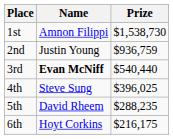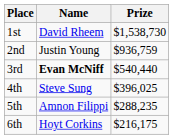1st | Name: Amnon Filippi -> David Rheem
5th | Name: David Rheem -> Amnon Filippi
